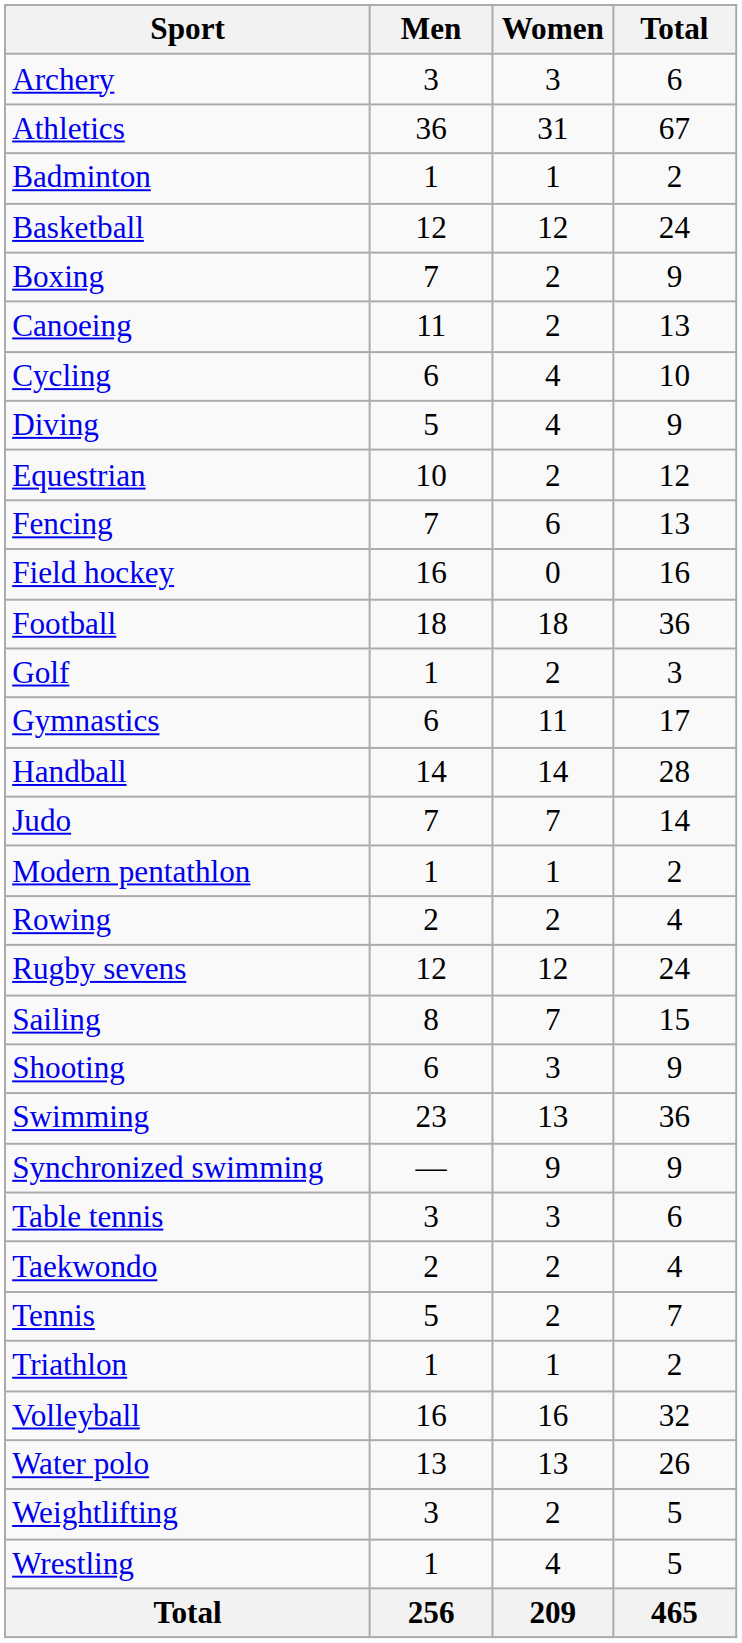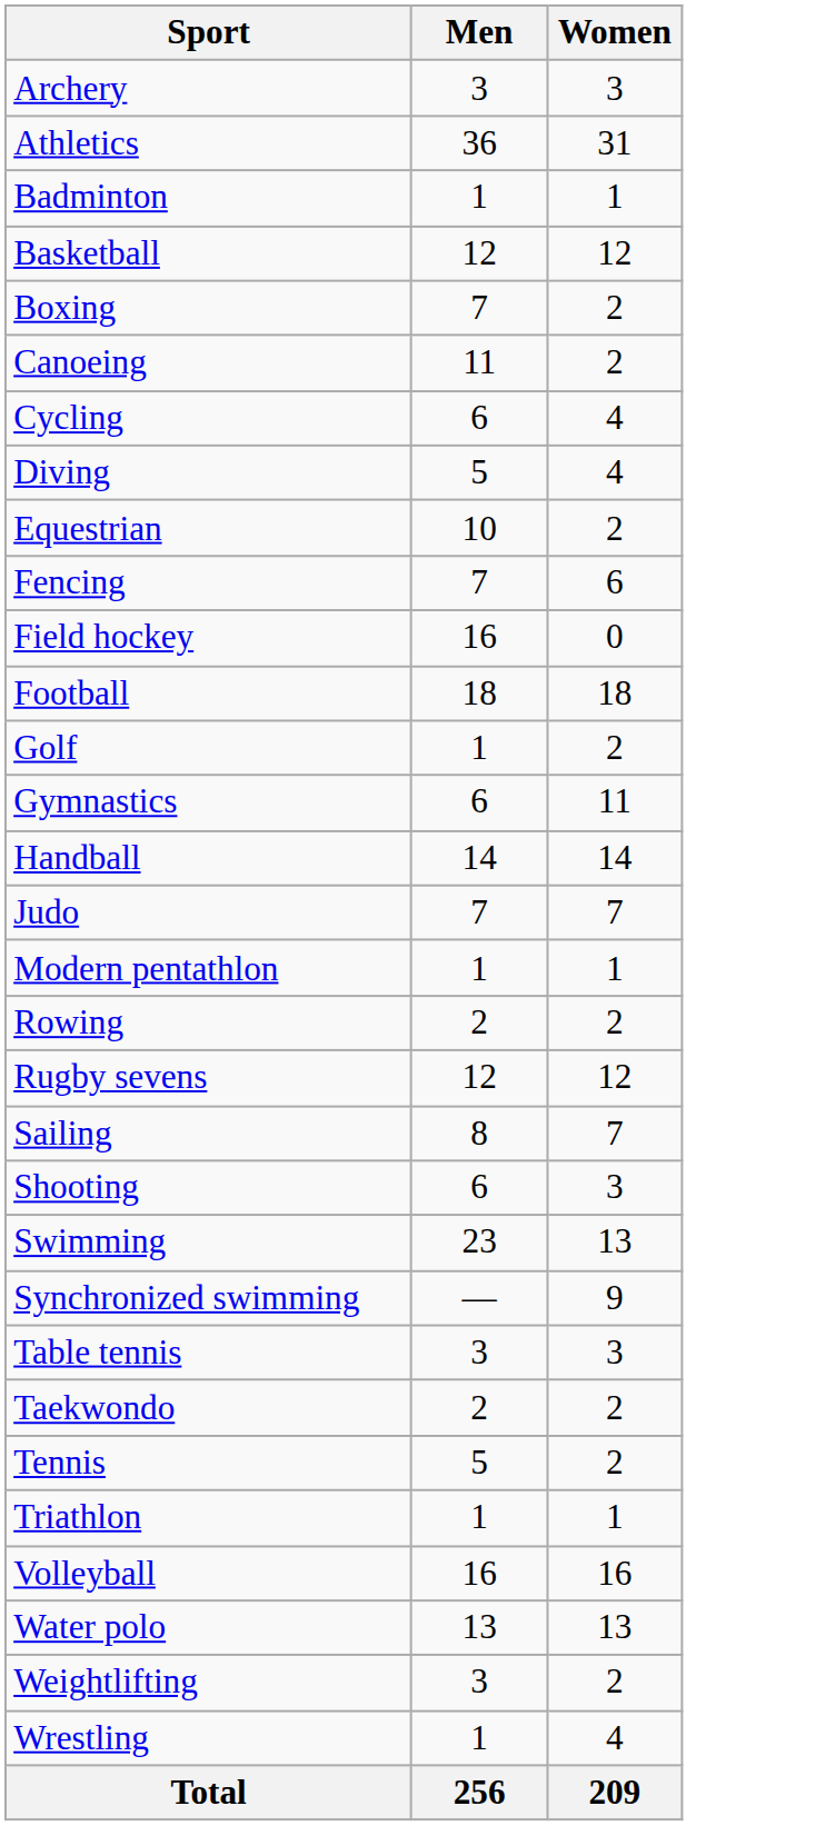- column: Total | 6 | 67 | 2 | 24 | 9 | 13 | 10 | 9 | 12 | 13 | 16 | 36 | 3 | 17 | 28 | 14 | 2 | 4 | 24 | 15 | 9 | 36 | 9 | 6 | 4 | 7 | 2 | 32 | 26 | 5 | 5 | 465
